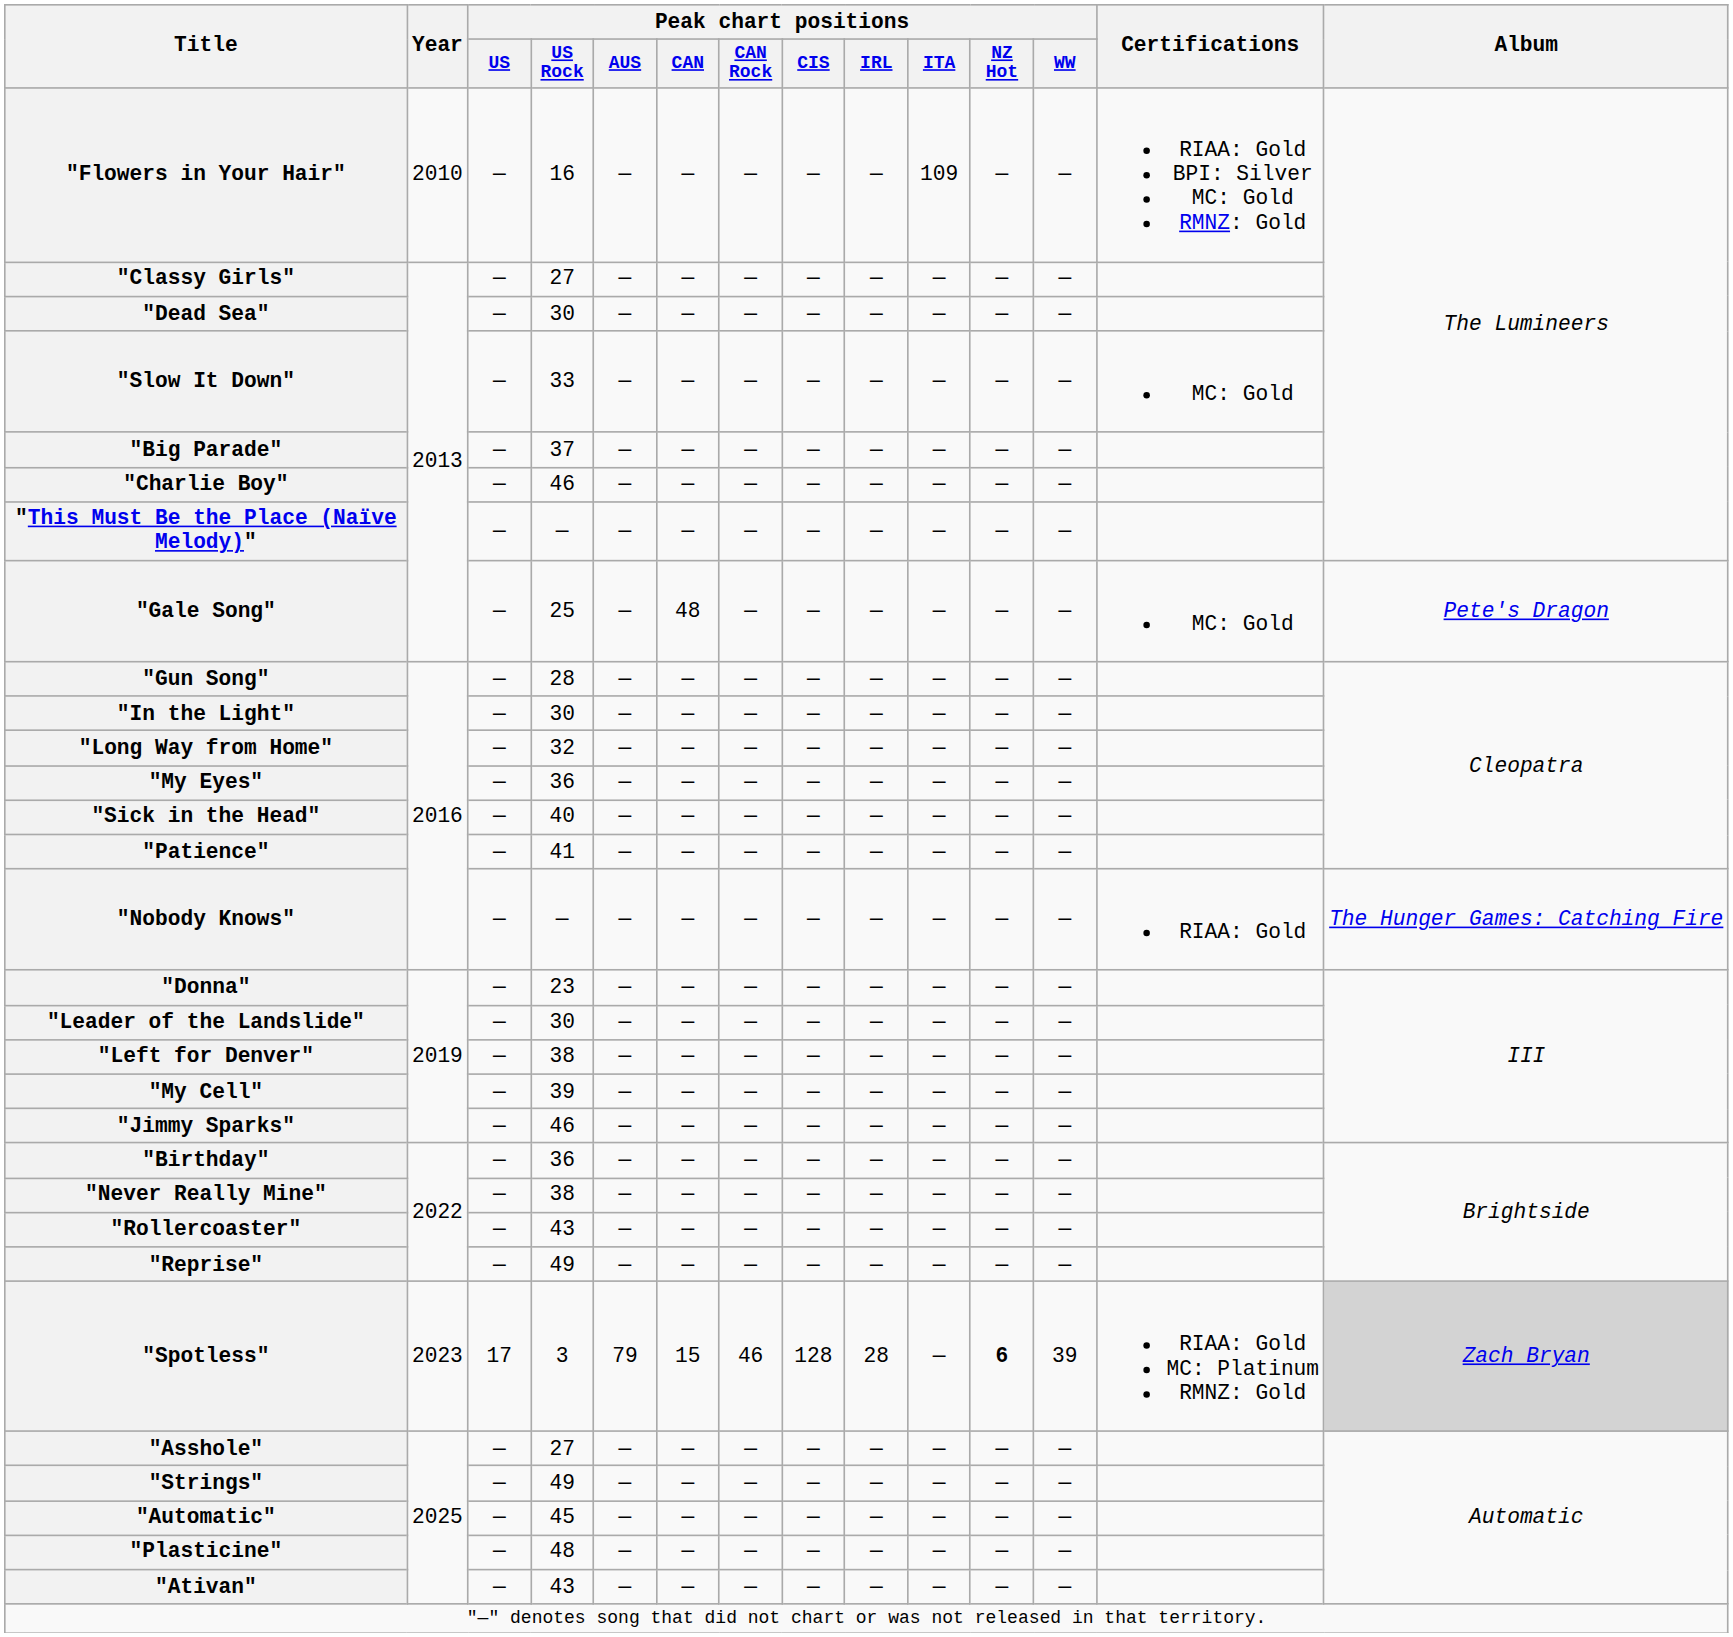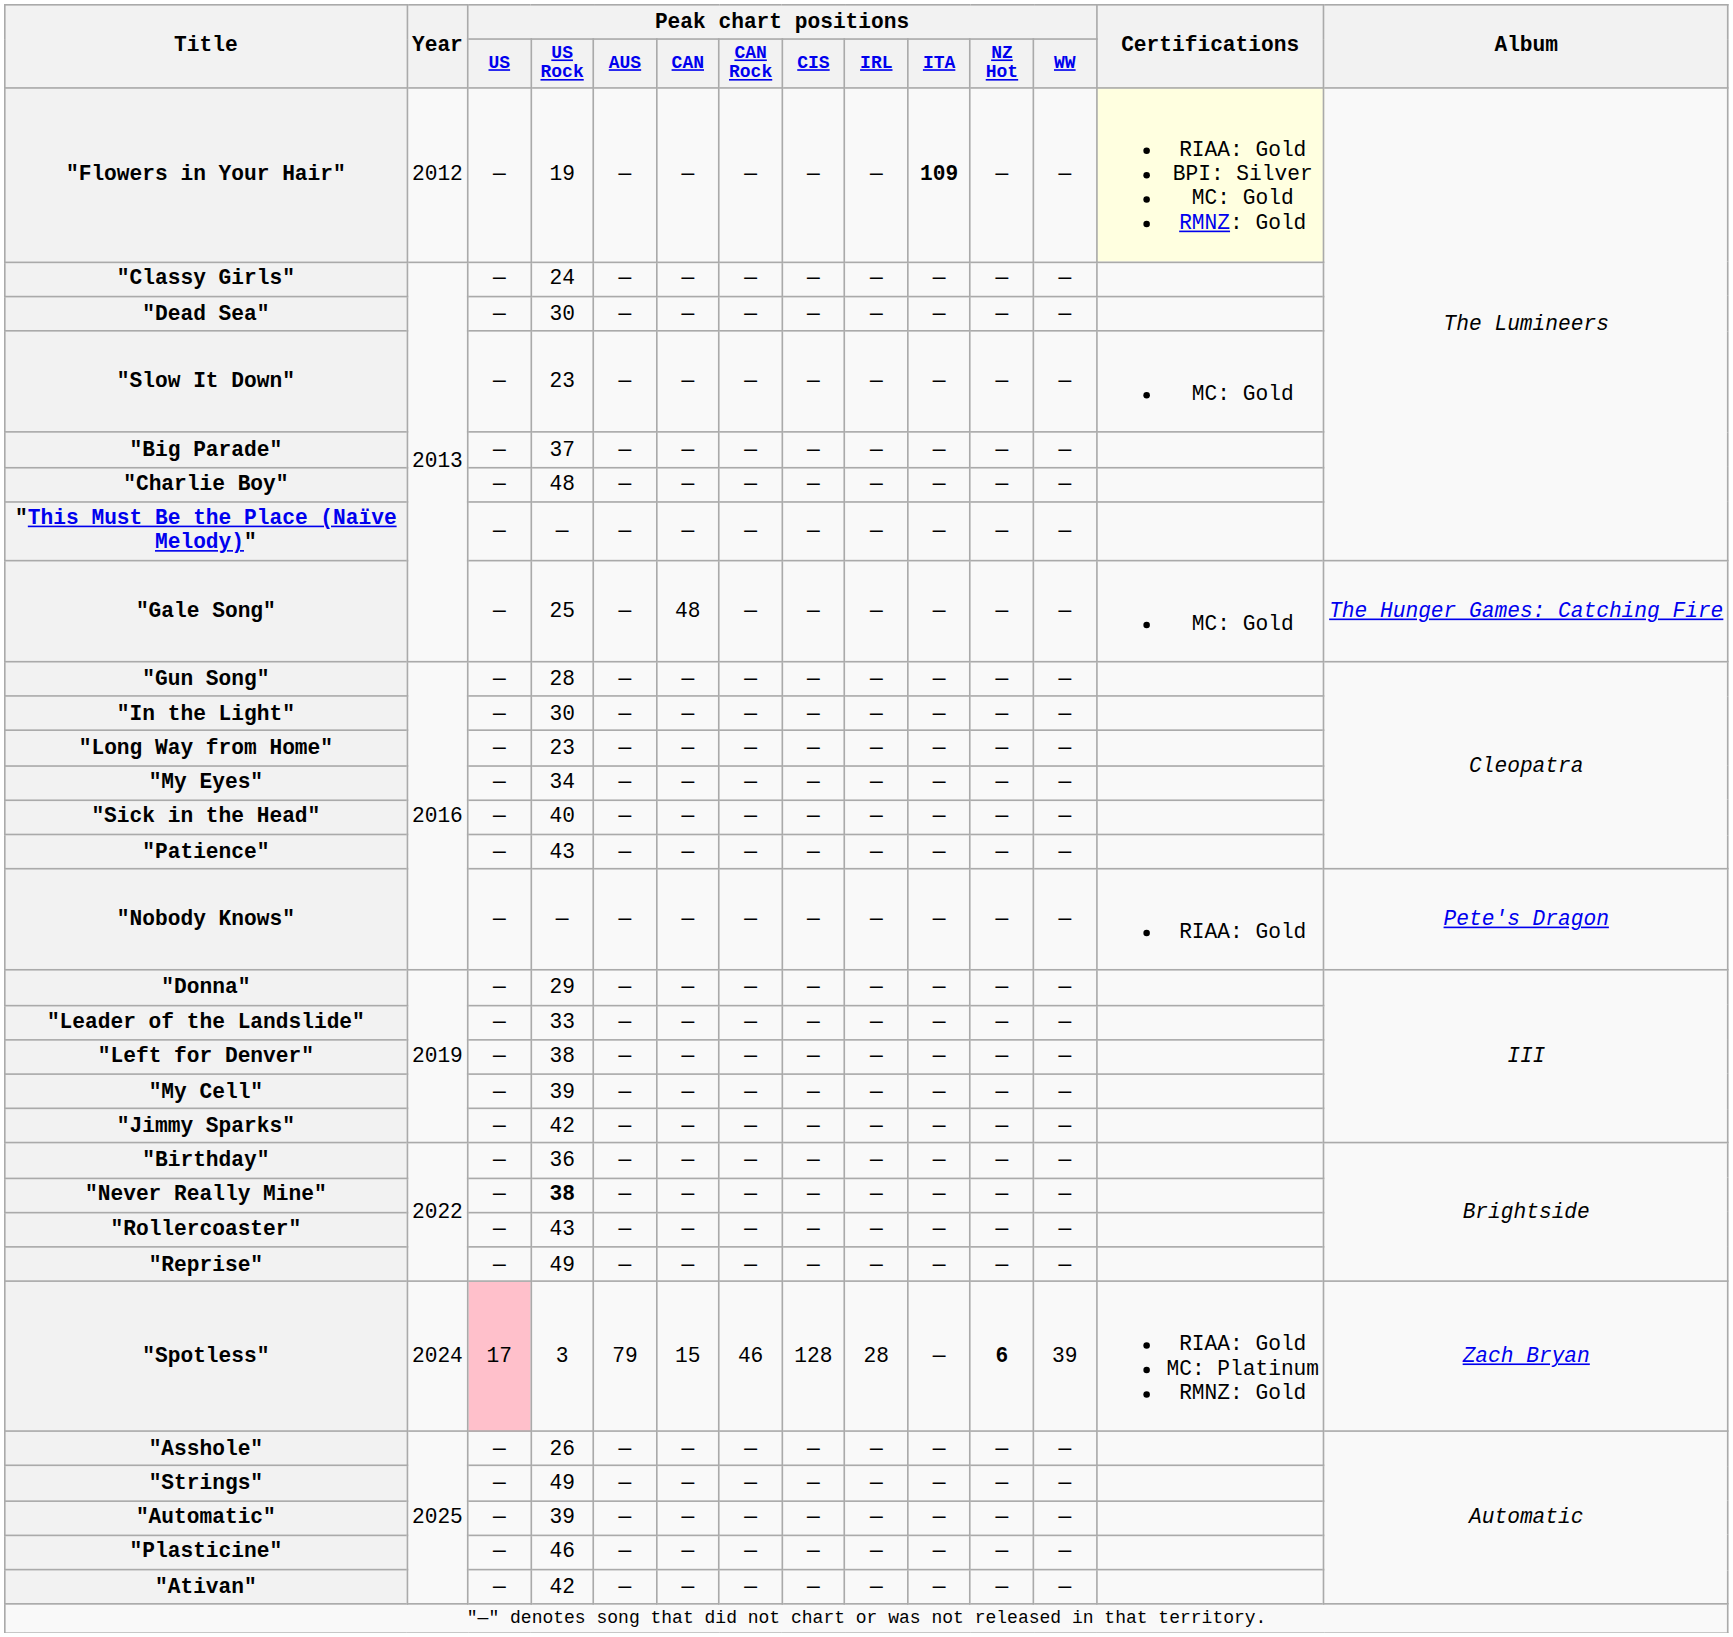"Flowers in Your Hair" | Year: 2010 -> 2012
"Flowers in Your Hair" | Peak chart positions / US Rock: 16 -> 19
"Flowers in Your Hair" | Peak chart positions / ITA: normal -> bold
"Flowers in Your Hair" | Certifications: no background -> lightyellow background
"Classy Girls" | Peak chart positions / US Rock: 27 -> 24
"Slow It Down" | Peak chart positions / US Rock: 33 -> 23
"Charlie Boy" | Peak chart positions / US Rock: 46 -> 48
"Gale Song" | Album: Pete's Dragon -> The Hunger Games: Catching Fire
"Long Way from Home" | Peak chart positions / US Rock: 32 -> 23
"My Eyes" | Peak chart positions / US Rock: 36 -> 34
"Patience" | Peak chart positions / US Rock: 41 -> 43
"Nobody Knows" | Album: The Hunger Games: Catching Fire -> Pete's Dragon
"Donna" | Peak chart positions / US Rock: 23 -> 29
"Leader of the Landslide" | Peak chart positions / US Rock: 30 -> 33
"Jimmy Sparks" | Peak chart positions / US Rock: 46 -> 42
"Never Really Mine" | Peak chart positions / US Rock: normal -> bold
"Spotless" | Year: 2023 -> 2024
"Spotless" | Peak chart positions / US: no background -> pink background
"Spotless" | Album: lightgrey background -> no background
"Asshole" | Peak chart positions / US Rock: 27 -> 26
"Automatic" | Peak chart positions / US Rock: 45 -> 39
"Plasticine" | Peak chart positions / US Rock: 48 -> 46
"Ativan" | Peak chart positions / US Rock: 43 -> 42
